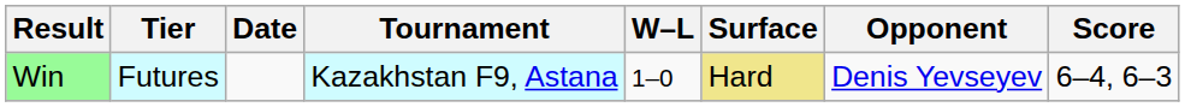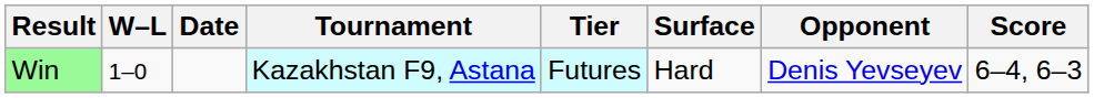columns swapped: W–L <-> Tier
Win | Surface: khaki background -> no background
